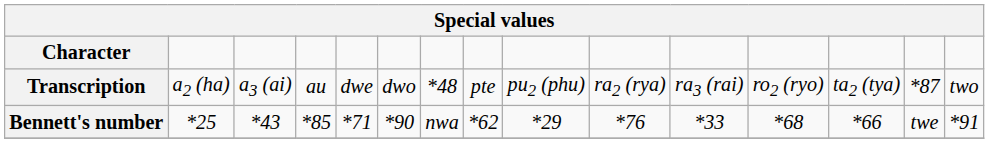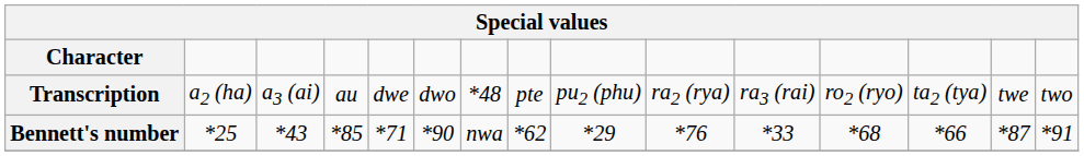Transcription | column 14: *87 -> twe
Bennett's number | column 14: twe -> *87
